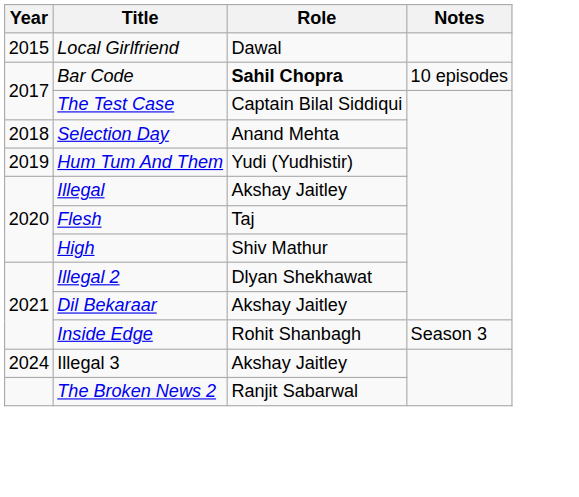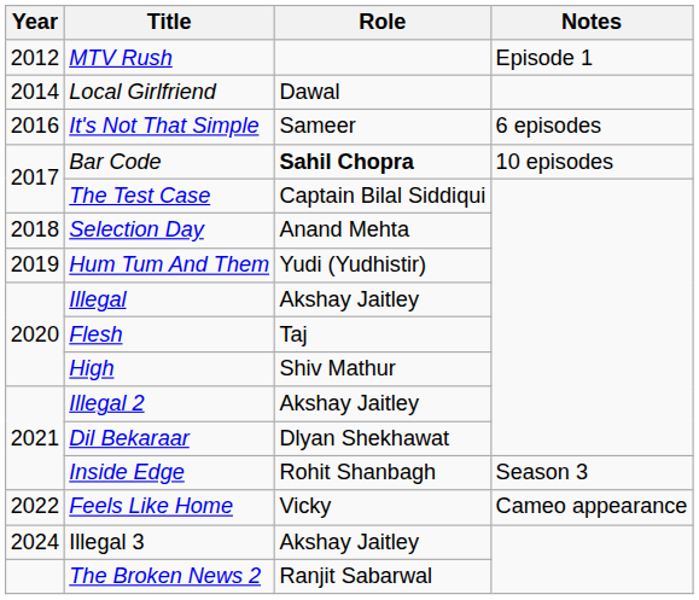+ row: 2012 | MTV Rush | Episode 1
Local Girlfriend | Year: 2015 -> 2014
+ row: 2016 | It's Not That Simple | Sameer | 6 episodes
Illegal 2 | Role: Dlyan Shekhawat -> Akshay Jaitley
Dil Bekaraar | Role: Akshay Jaitley -> Dlyan Shekhawat
+ row: 2022 | Feels Like Home | Vicky | Cameo appearance
